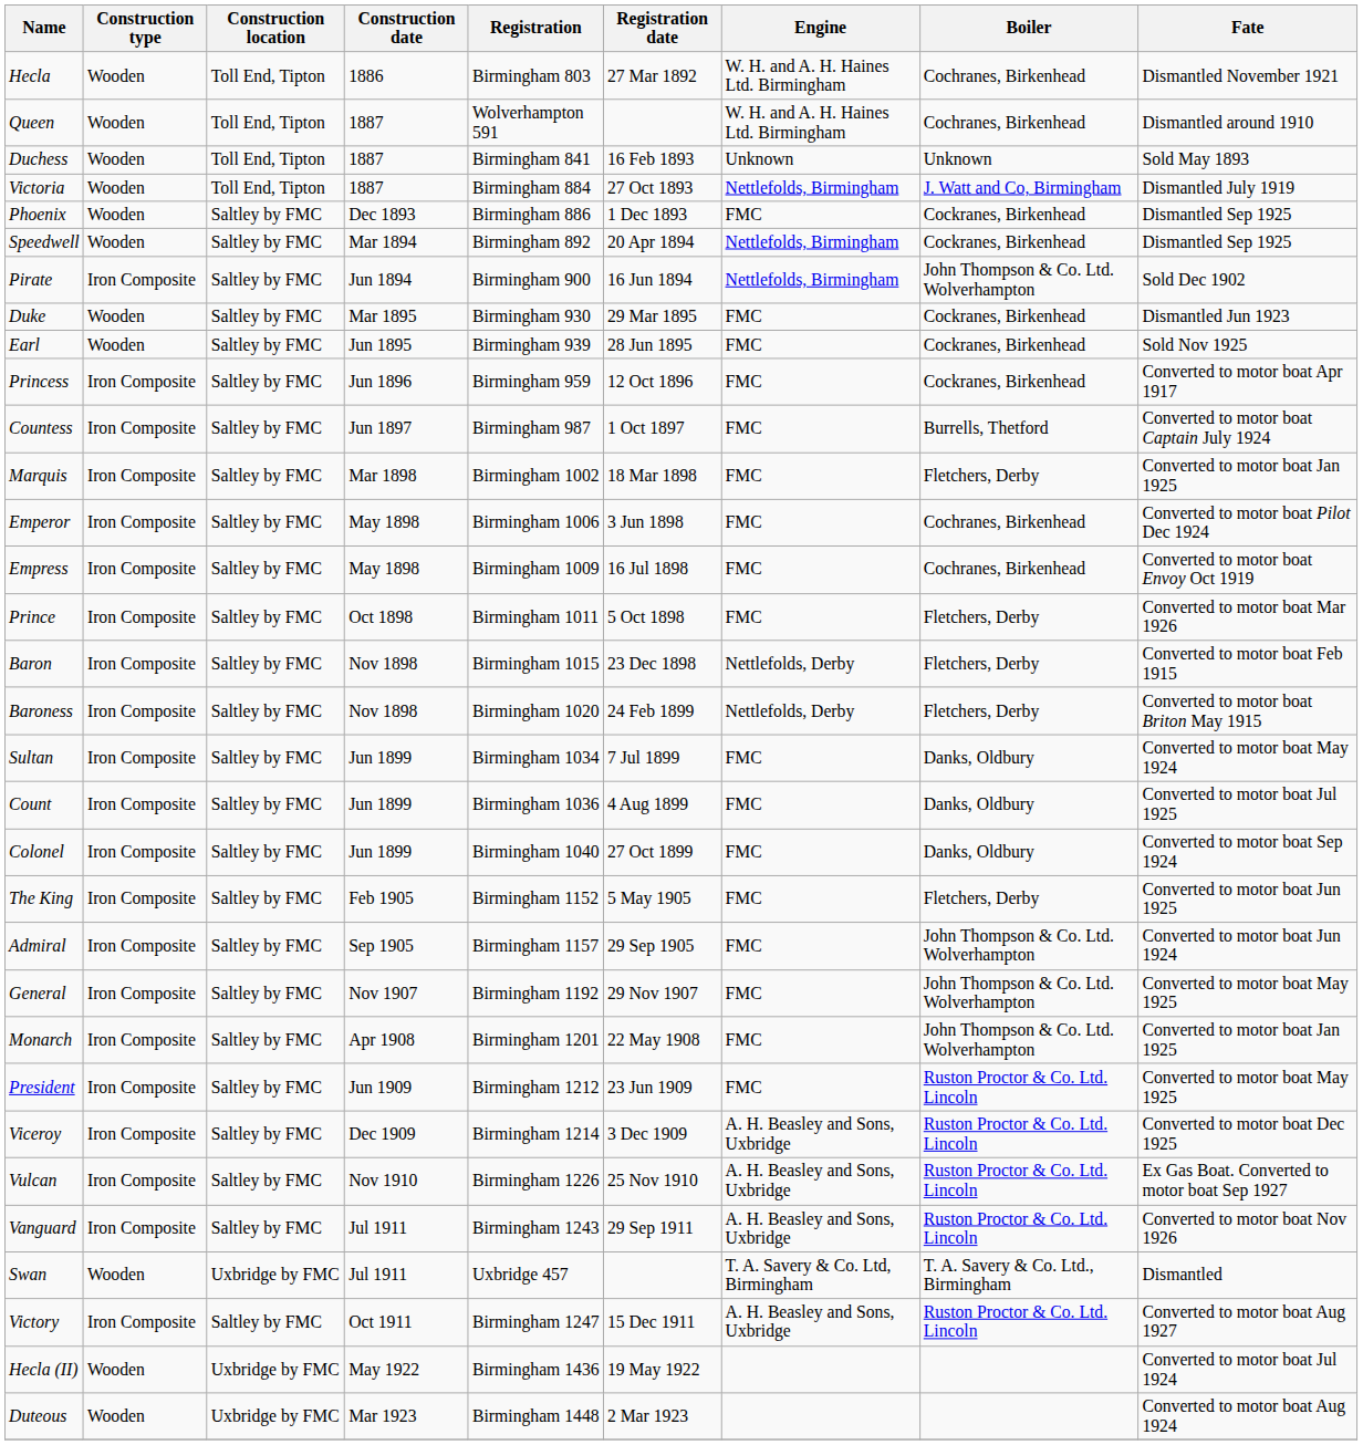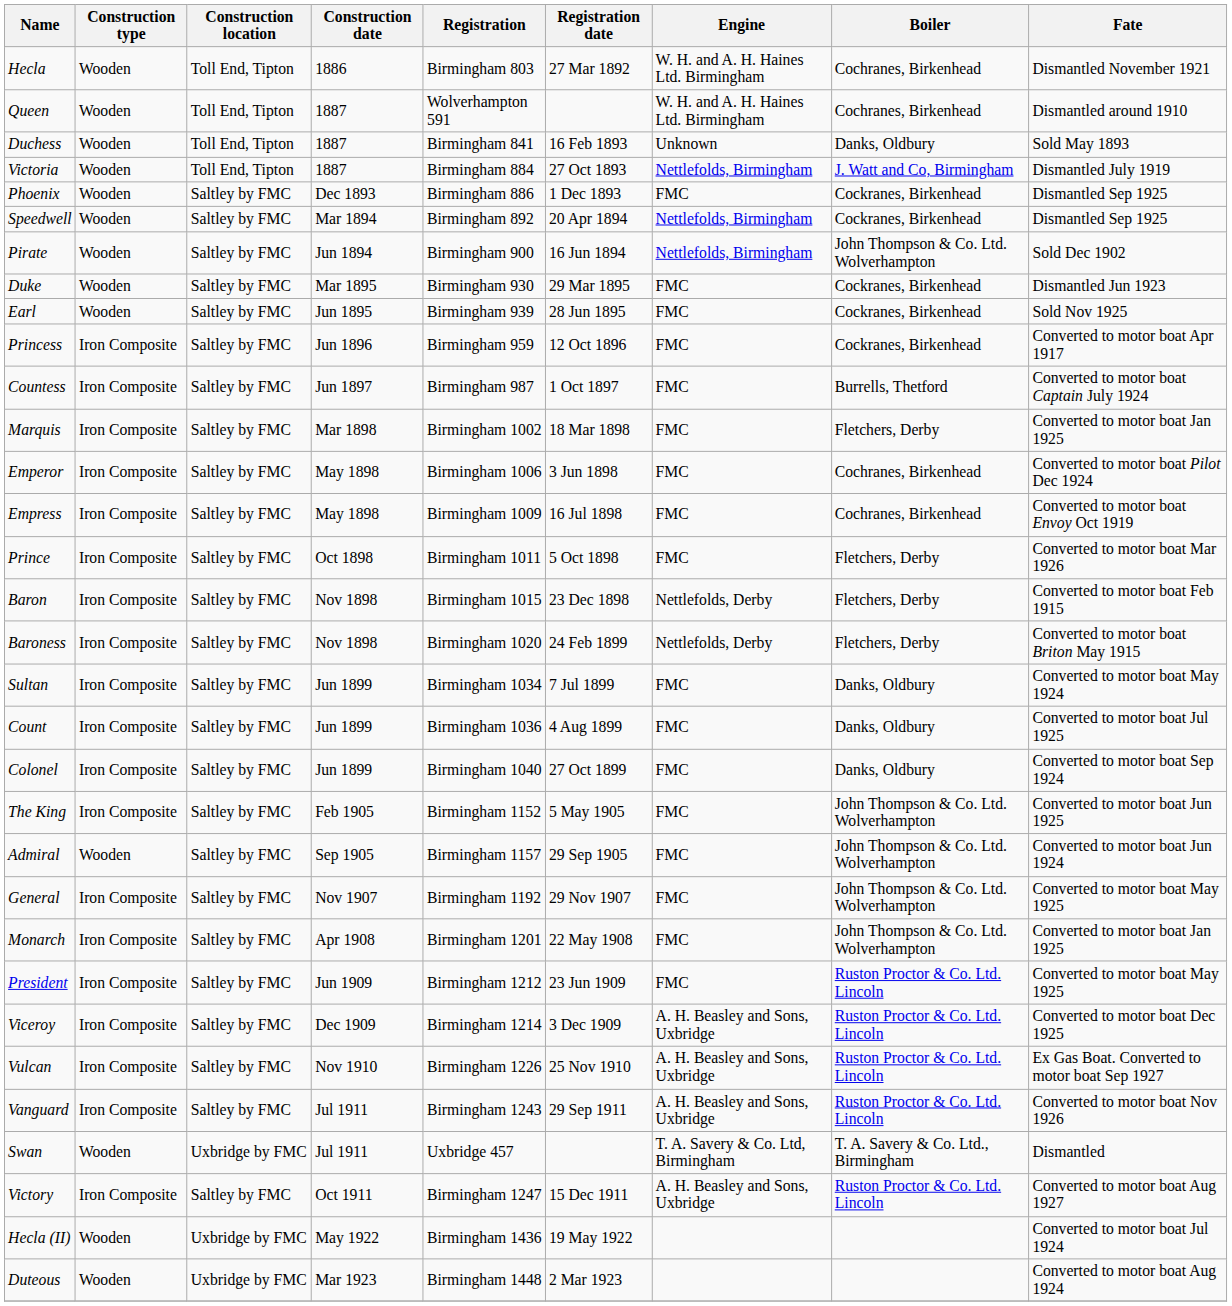Duchess | Boiler: Unknown -> Danks, Oldbury
Pirate | Construction type: Iron Composite -> Wooden
The King | Boiler: Fletchers, Derby -> John Thompson & Co. Ltd. Wolverhampton
Admiral | Construction type: Iron Composite -> Wooden
